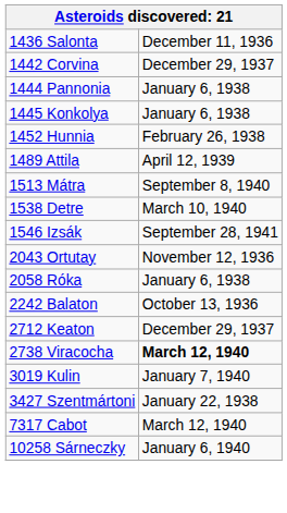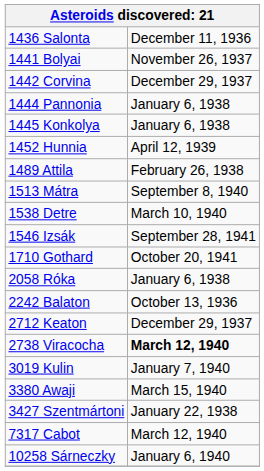+ row: 1441 Bolyai | November 26, 1937
1452 Hunnia | column 2: February 26, 1938 -> April 12, 1939
1489 Attila | column 2: April 12, 1939 -> February 26, 1938
+ row: 1710 Gothard | October 20, 1941
- row: 2043 Ortutay | November 12, 1936
+ row: 3380 Awaji | March 15, 1940
